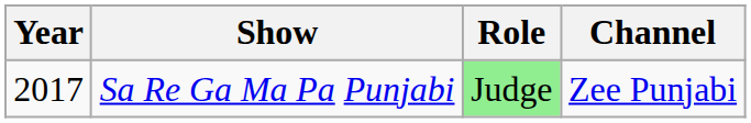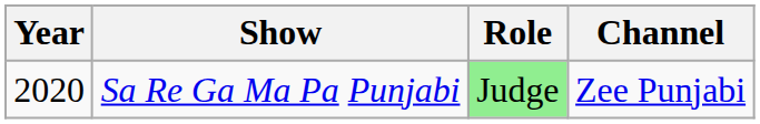Sa Re Ga Ma Pa Punjabi | Year: 2017 -> 2020
